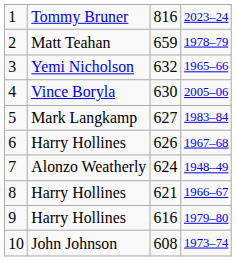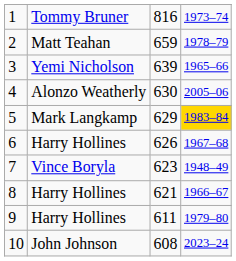1 | column 4: 2023–24 -> 1973–74
3 | column 3: 632 -> 639
4 | column 2: Vince Boryla -> Alonzo Weatherly
5 | column 3: 627 -> 629
5 | column 4: no background -> gold background
7 | column 2: Alonzo Weatherly -> Vince Boryla
7 | column 3: 624 -> 623
9 | column 3: 616 -> 611
10 | column 4: 1973–74 -> 2023–24
